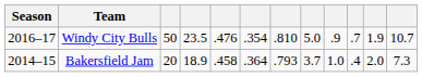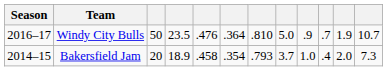Windy City Bulls | column 6: .354 -> .364
Bakersfield Jam | column 6: .364 -> .354
